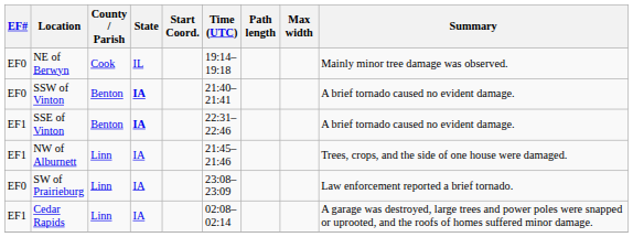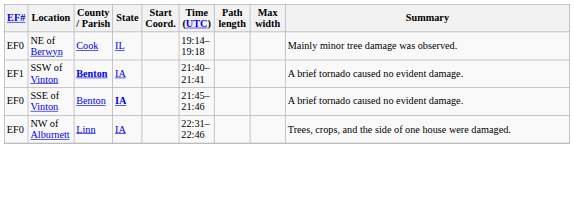SSW of Vinton | EF#: EF0 -> EF1
SSW of Vinton | County / Parish: normal -> bold
SSW of Vinton | State: bold -> normal
SSE of Vinton | EF#: EF1 -> EF0
SSE of Vinton | Time (UTC): 22:31–22:46 -> 21:45–21:46
NW of Alburnett | EF#: EF1 -> EF0
NW of Alburnett | Time (UTC): 21:45–21:46 -> 22:31–22:46
- row: EF0 | SW of Prairieburg | Linn | IA | 23:08–23:09 | Law enforcement reported a brief tornado.
- row: EF1 | Cedar Rapids | Linn | IA | 02:08–02:14 | A garage was destroyed, large trees and power poles were snapped or uprooted, and the roofs of homes suffered minor damage.
